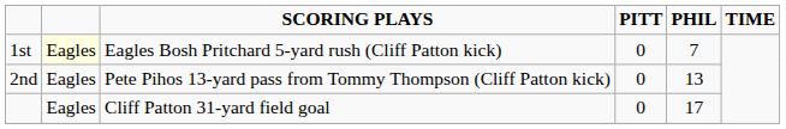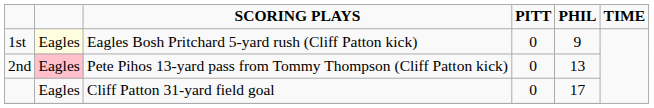1st | PHIL: 7 -> 9
2nd | column 2: no background -> pink background
